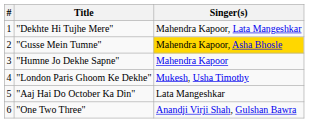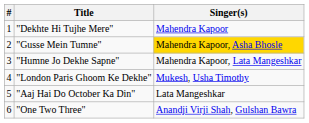"Dekhte Hi Tujhe Mere" | Singer(s): Mahendra Kapoor, Lata Mangeshkar -> Mahendra Kapoor
"Humne Jo Dekhe Sapne" | Singer(s): Mahendra Kapoor -> Mahendra Kapoor, Lata Mangeshkar
